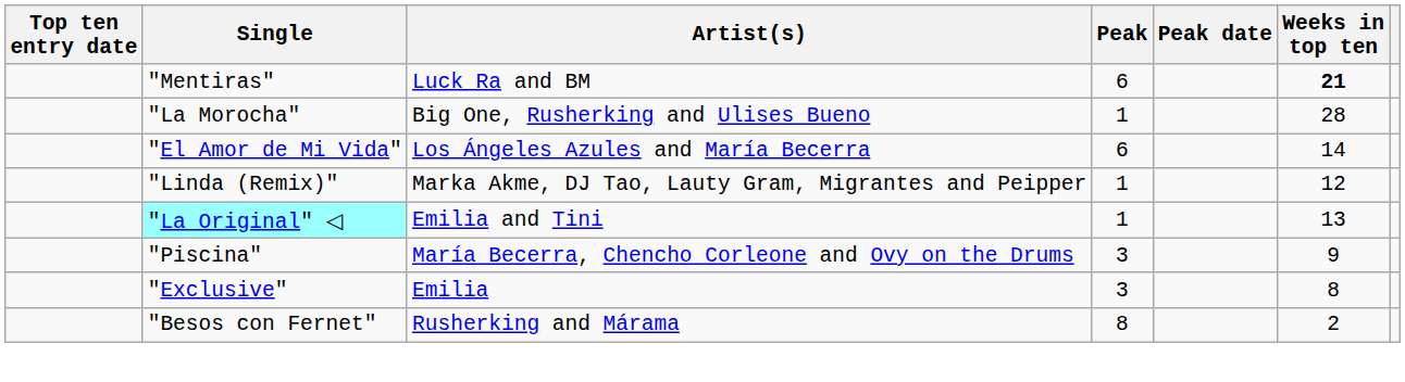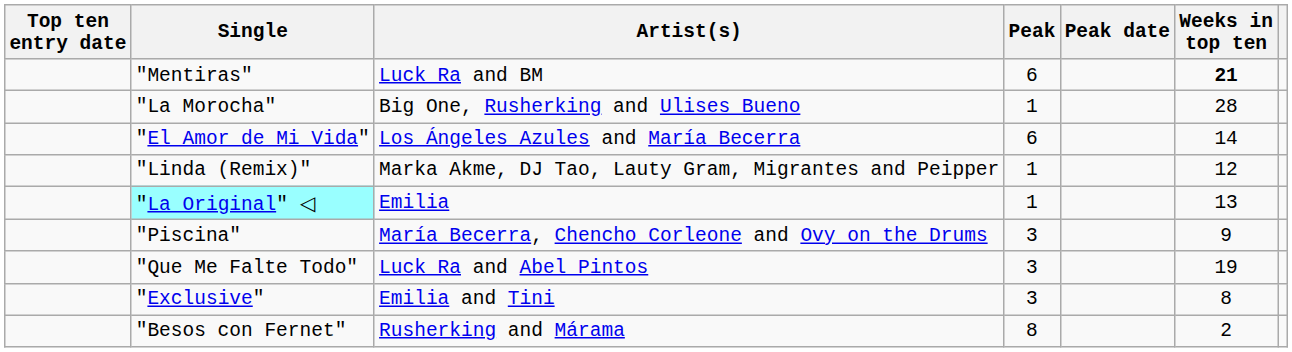"La Original" ◁ | Artist(s): Emilia and Tini -> Emilia
+ row: "Que Me Falte Todo" | Luck Ra and Abel Pintos | 3 | 19
"Exclusive" | Artist(s): Emilia -> Emilia and Tini
